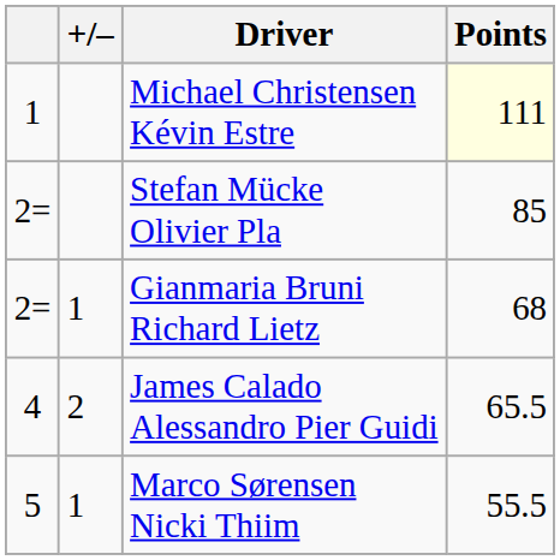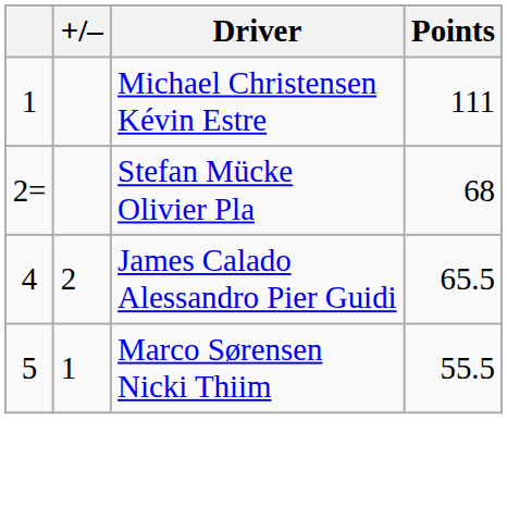Michael Christensen Kévin Estre | Points: lightyellow background -> no background
Stefan Mücke Olivier Pla | Points: 85 -> 68
- row: 2= | 1 | Gianmaria Bruni Richard Lietz | 68
